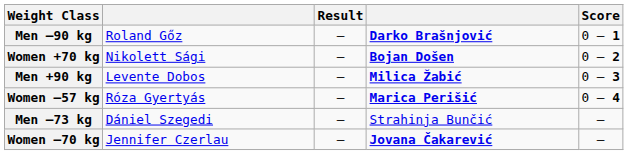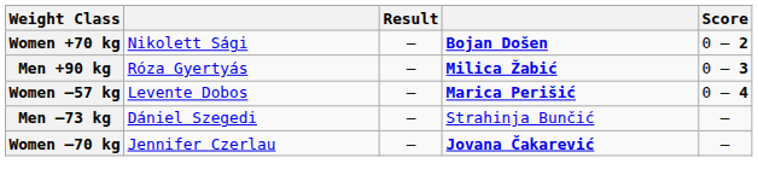- row: Men –90 kg | Roland Gőz | – | Darko Brašnjović | 0 – 1
Men +90 kg | column 2: Levente Dobos -> Róza Gyertyás
Women –57 kg | column 2: Róza Gyertyás -> Levente Dobos
